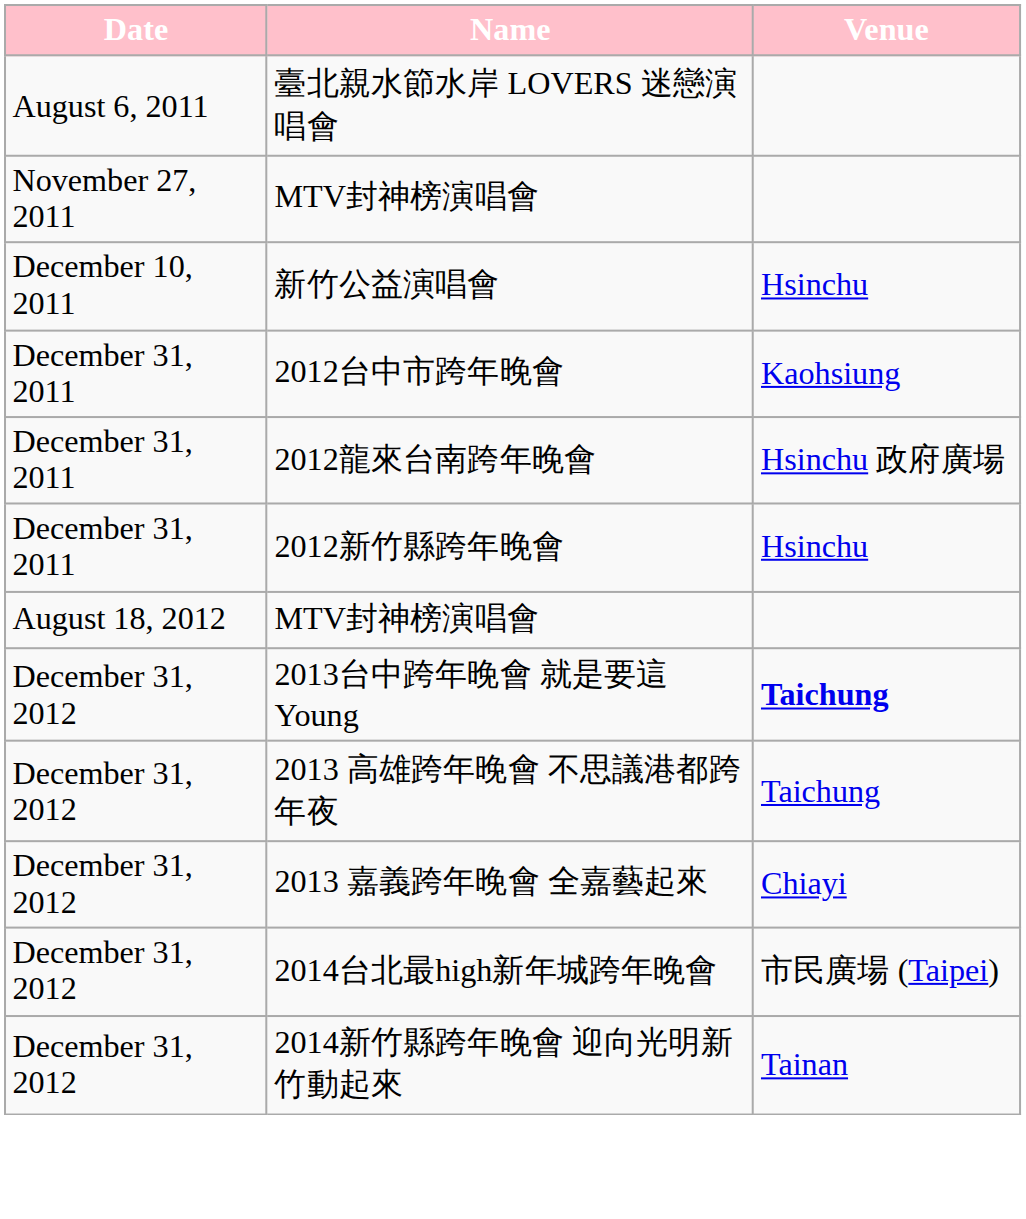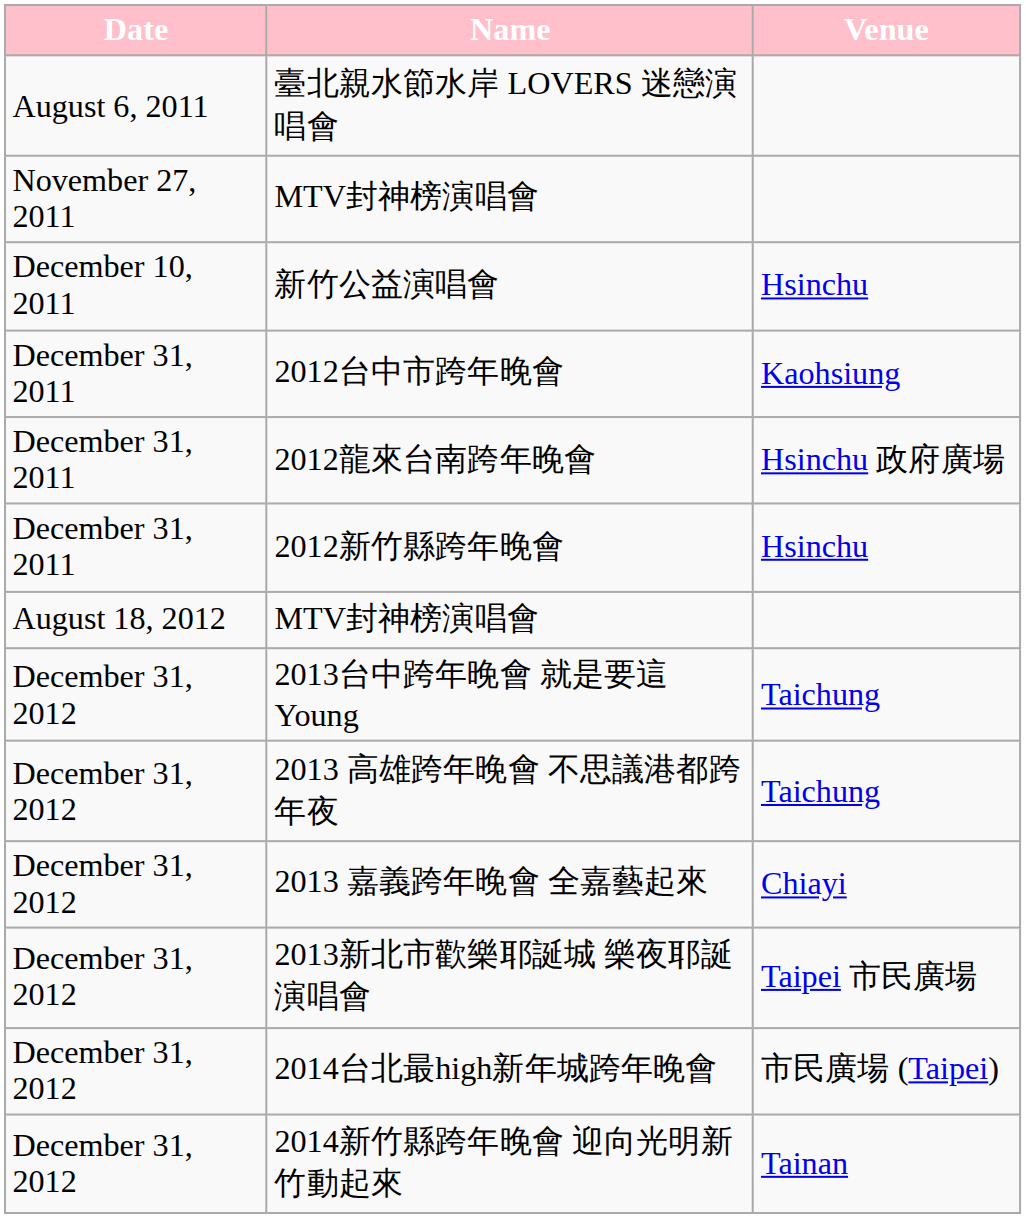2013台中跨年晚會 就是要這Young | Venue: bold -> normal
+ row: December 31, 2012 | 2013新北市歡樂耶誕城 樂夜耶誕演唱會 | Taipei 市民廣場
